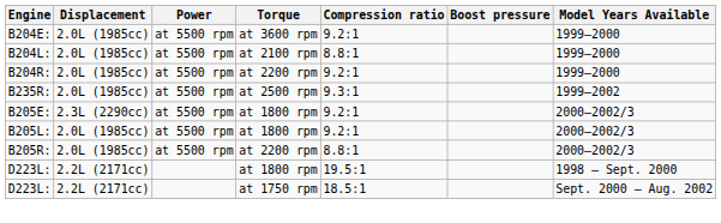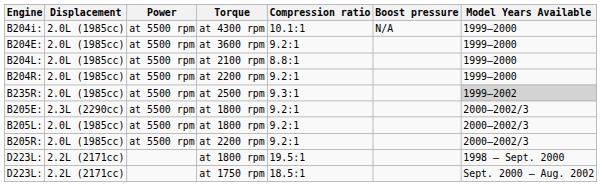+ row: B204i: | 2.0L (1985cc) | at 5500 rpm | at 4300 rpm | 10.1:1 | N/A | 1999–2000
B235R: | Model Years Available: no background -> lightgrey background
B205R: | Compression ratio: 8.8:1 -> 9.2:1
